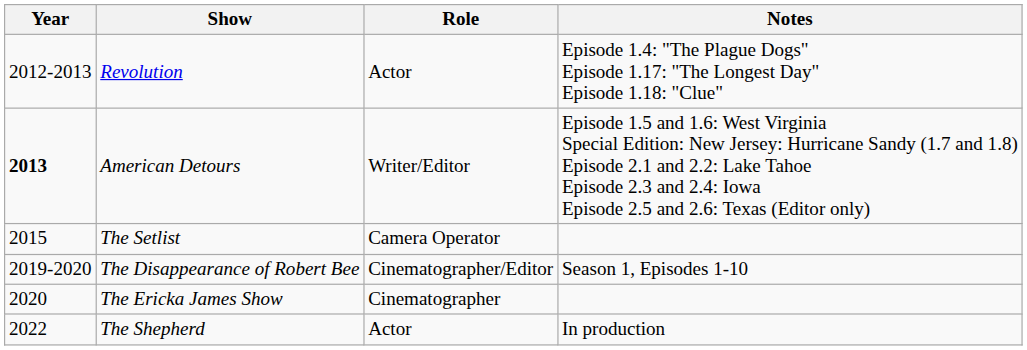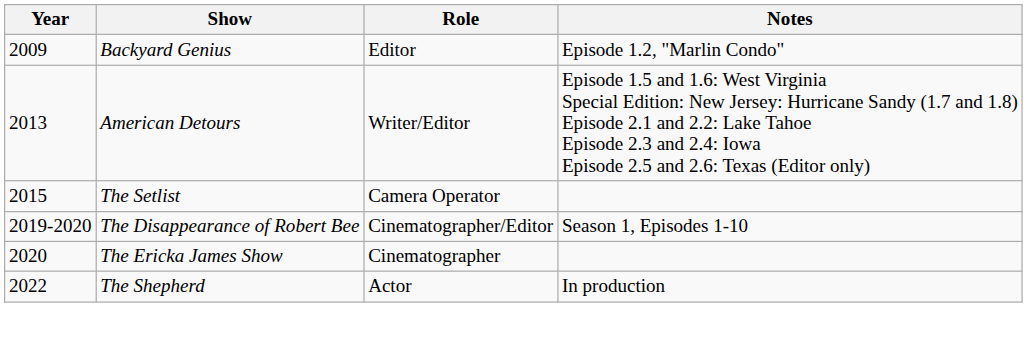+ row: 2009 | Backyard Genius | Editor | Episode 1.2, "Marlin Condo"
- row: 2012-2013 | Revolution | Actor | Episode 1.4: "The Plague Dogs" Episode 1.17: "The Longest Day" Episode 1.18: "Clue"
American Detours | Year: bold -> normal
